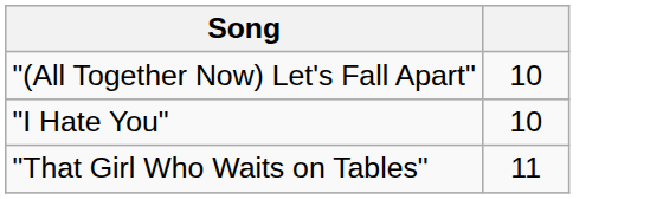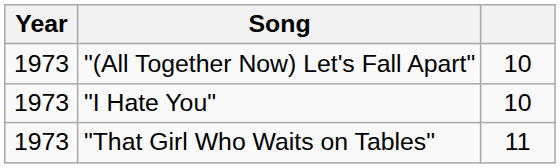+ column: Year | 1973 | 1973 | 1973
